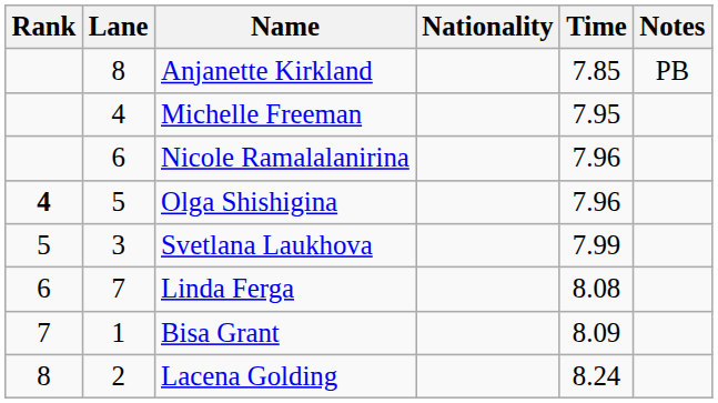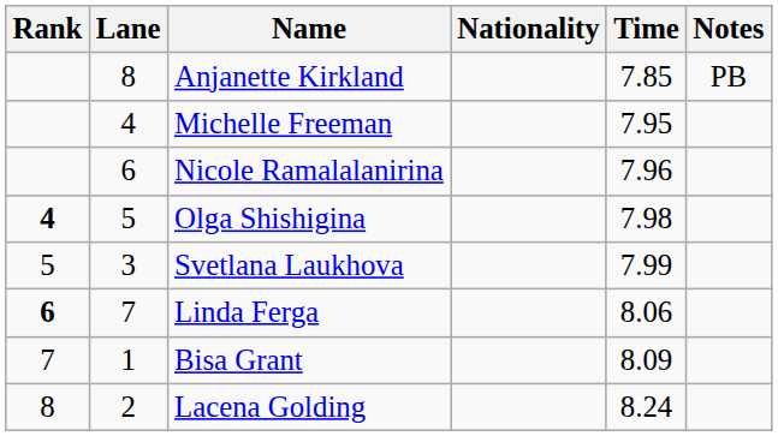Olga Shishigina | Time: 7.96 -> 7.98
Linda Ferga | Rank: normal -> bold
Linda Ferga | Time: 8.08 -> 8.06
